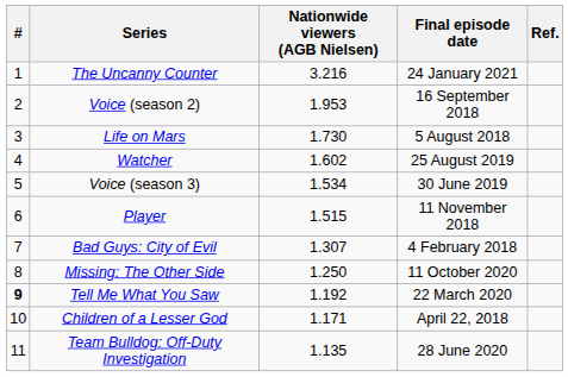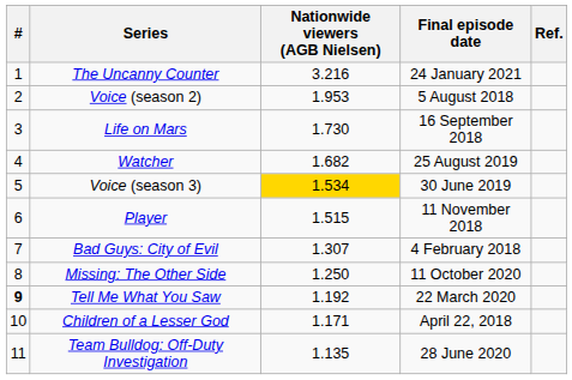Voice (season 2) | Final episode date: 16 September 2018 -> 5 August 2018
Life on Mars | Final episode date: 5 August 2018 -> 16 September 2018
Watcher | Nationwide viewers (AGB Nielsen): 1.602 -> 1.682
Voice (season 3) | Nationwide viewers (AGB Nielsen): no background -> gold background
